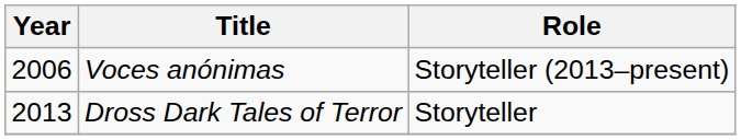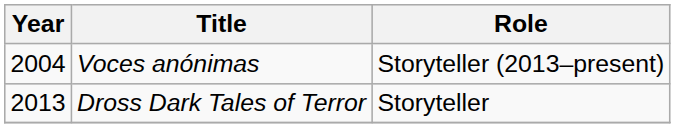Voces anónimas | Year: 2006 -> 2004
